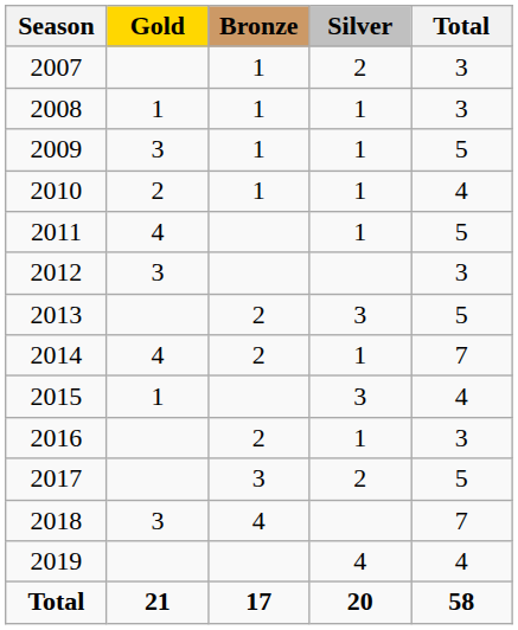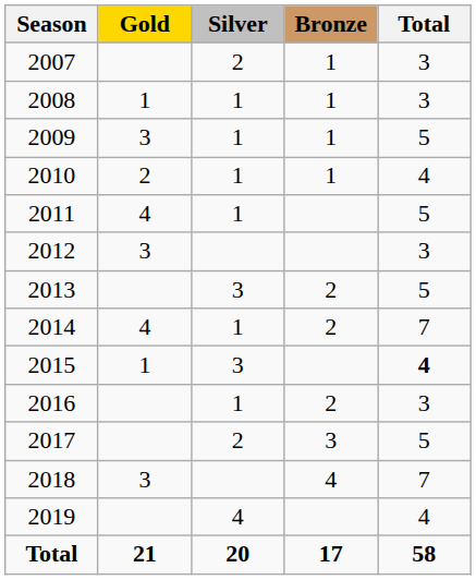columns swapped: Silver <-> Bronze
2015 | Total: normal -> bold
